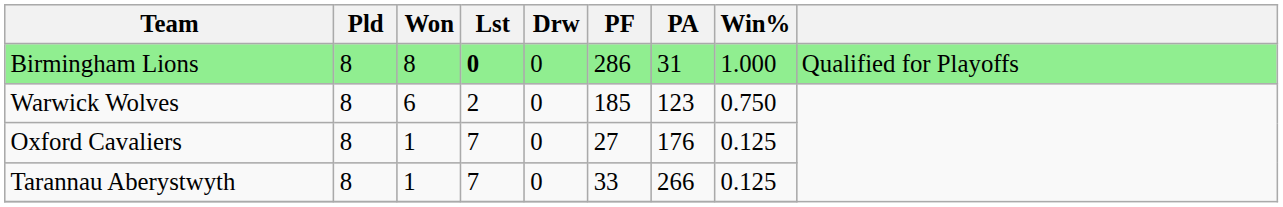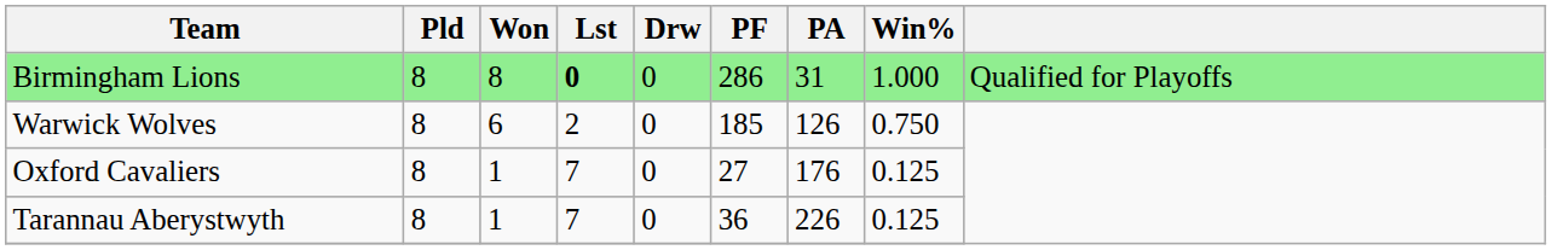Warwick Wolves | PA: 123 -> 126
Tarannau Aberystwyth | PF: 33 -> 36
Tarannau Aberystwyth | PA: 266 -> 226
